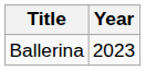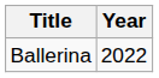Ballerina | Year: 2023 -> 2022
